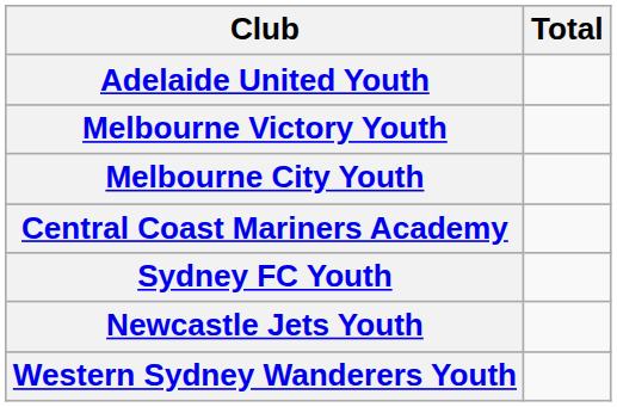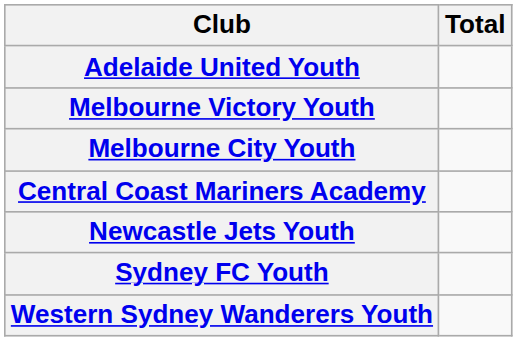rows swapped: Sydney FC Youth <-> Newcastle Jets Youth
